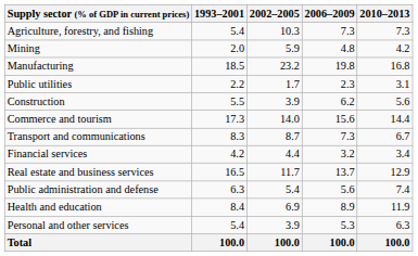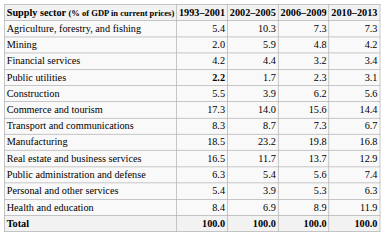rows swapped: Manufacturing <-> Financial services
Public utilities | 1993–2001: normal -> bold
rows swapped: Health and education <-> Personal and other services
